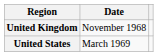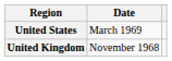rows swapped: United Kingdom <-> United States
